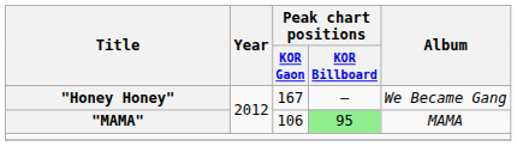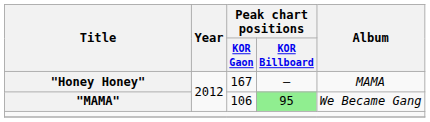"Honey Honey" | Album: We Became Gang -> MAMA
"MAMA" | Album: MAMA -> We Became Gang
